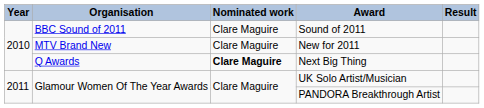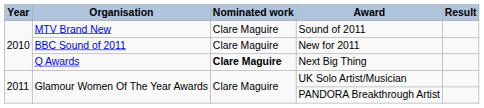Sound of 2011 | Organisation: BBC Sound of 2011 -> MTV Brand New
New for 2011 | Organisation: MTV Brand New -> BBC Sound of 2011
